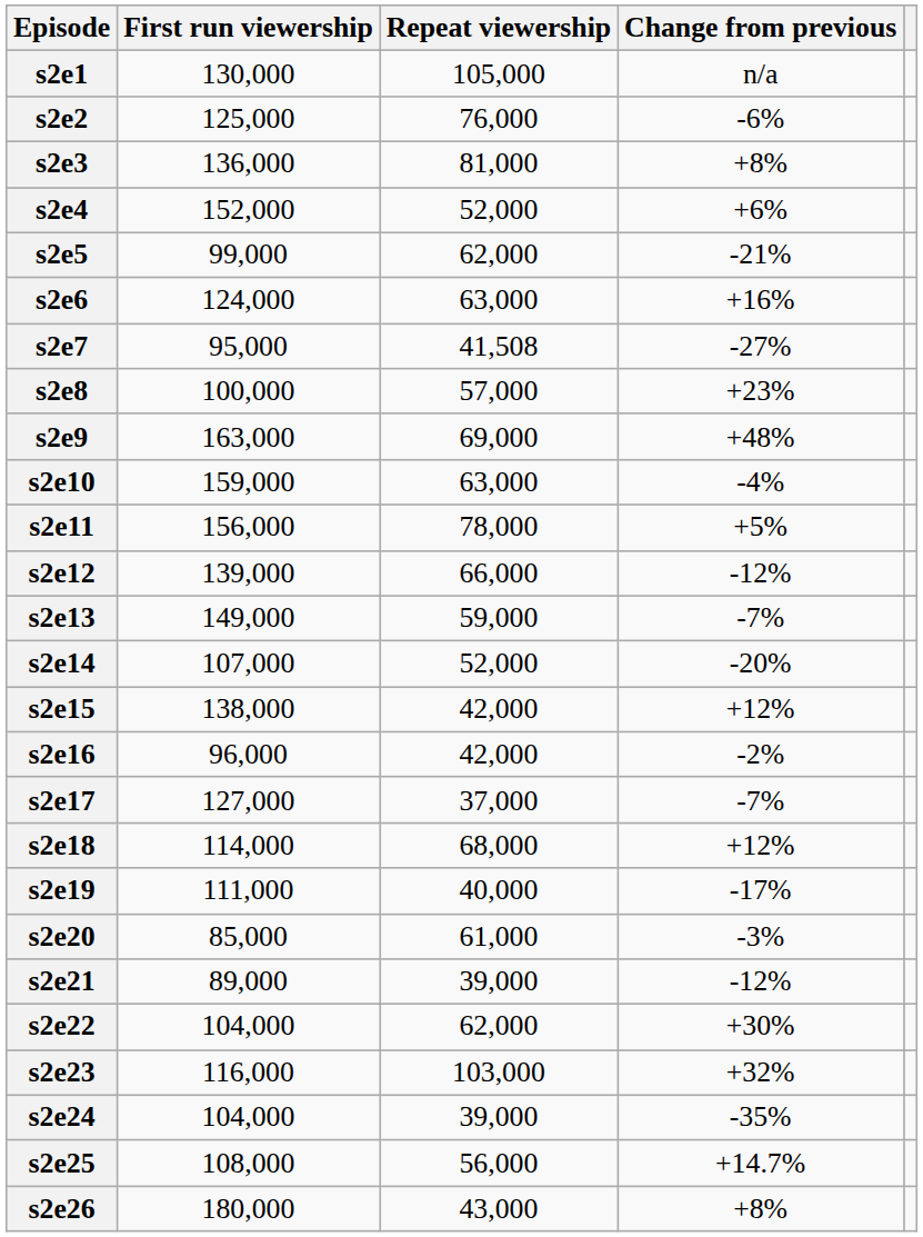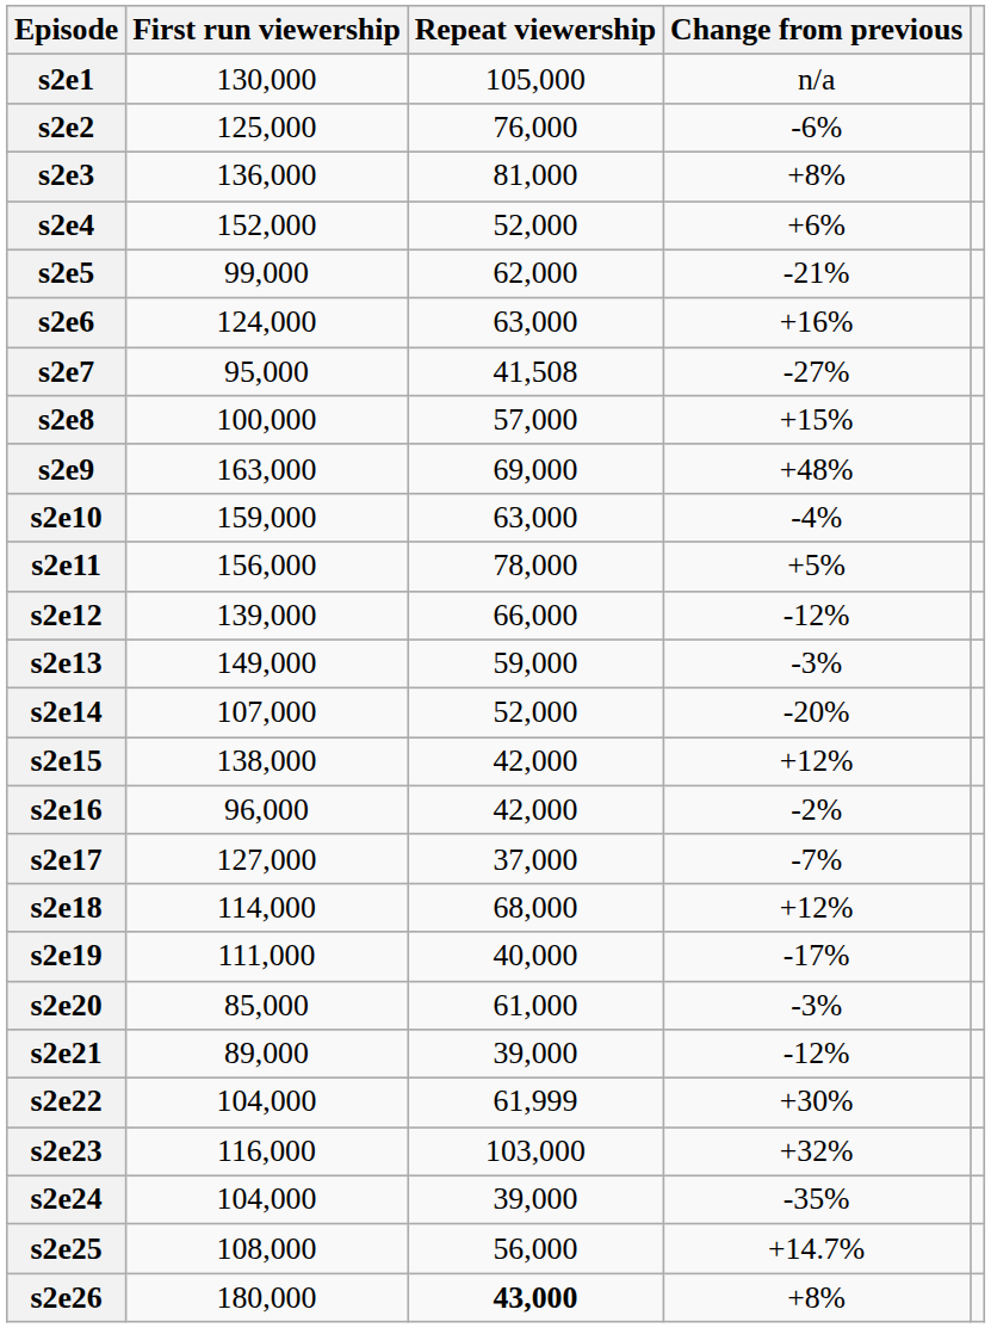s2e8 | Change from previous: +23% -> +15%
s2e13 | Change from previous: -7% -> -3%
s2e22 | Repeat viewership: 62,000 -> 61,999
s2e26 | Repeat viewership: normal -> bold
